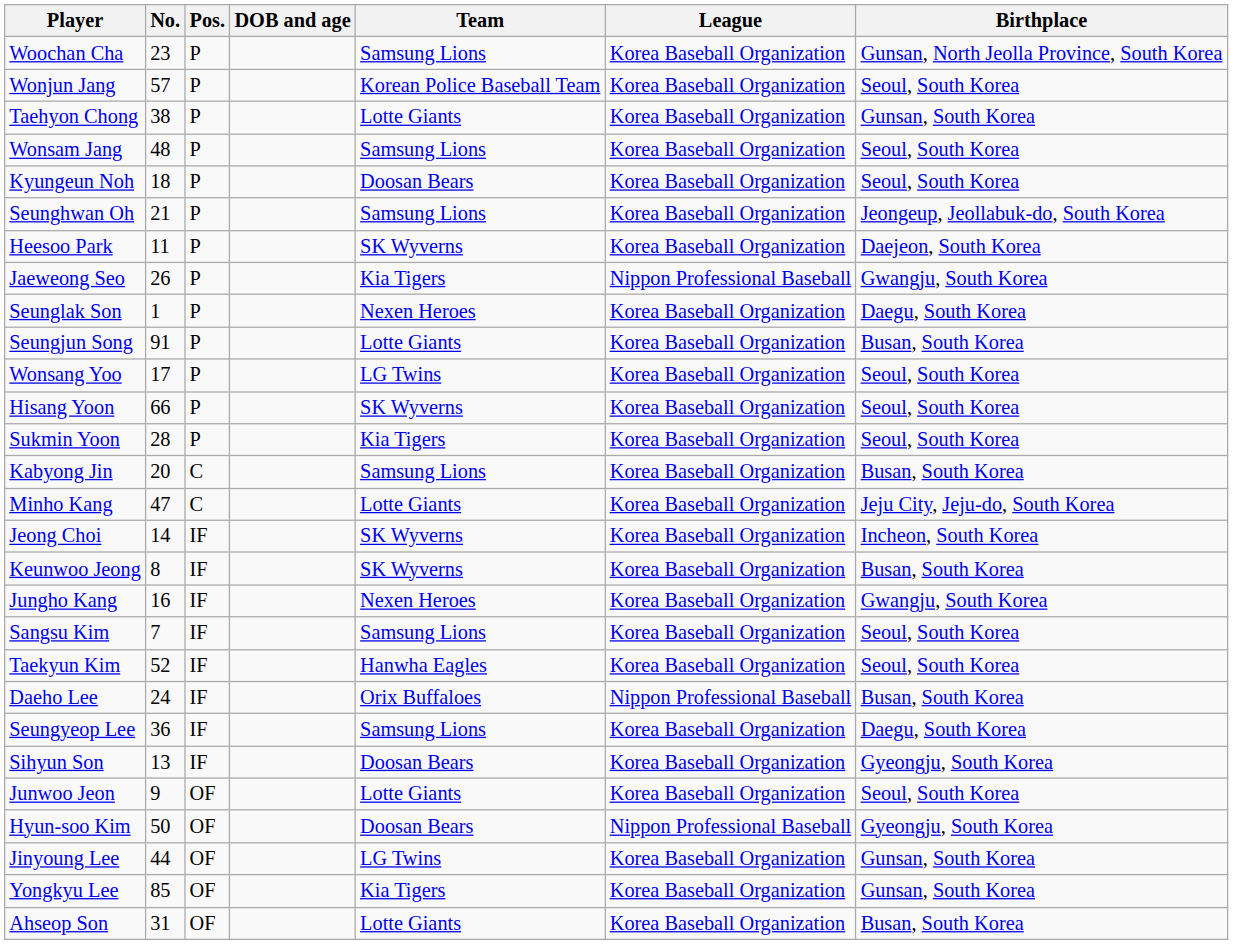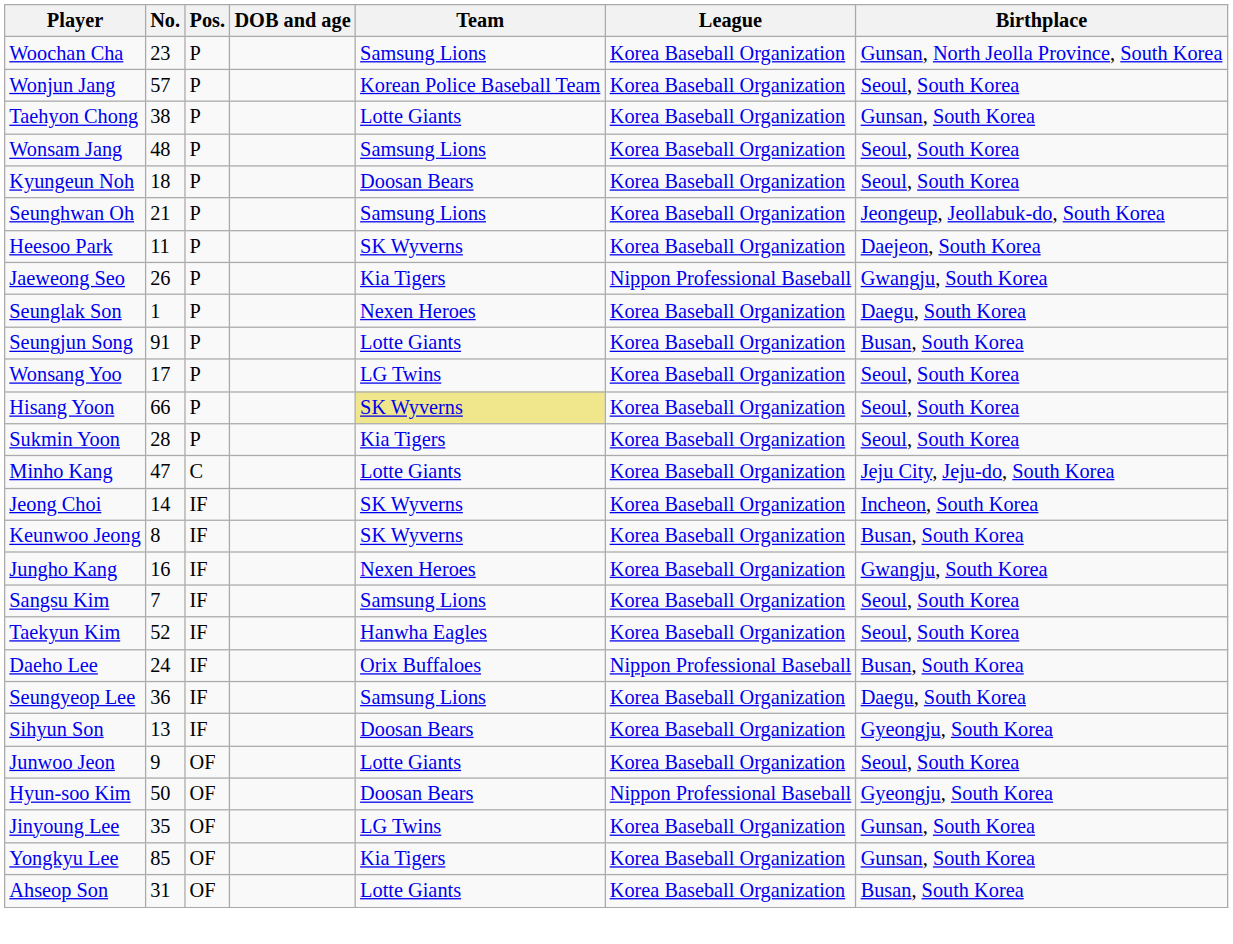Hisang Yoon | Team: no background -> khaki background
- row: Kabyong Jin | 20 | C | Samsung Lions | Korea Baseball Organization | Busan, South Korea
Jinyoung Lee | No.: 44 -> 35
